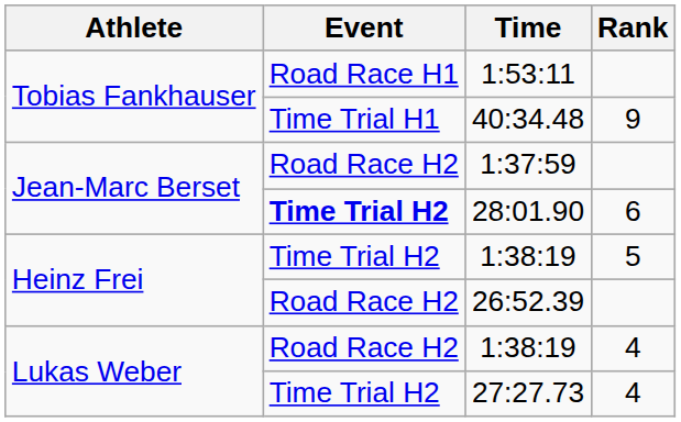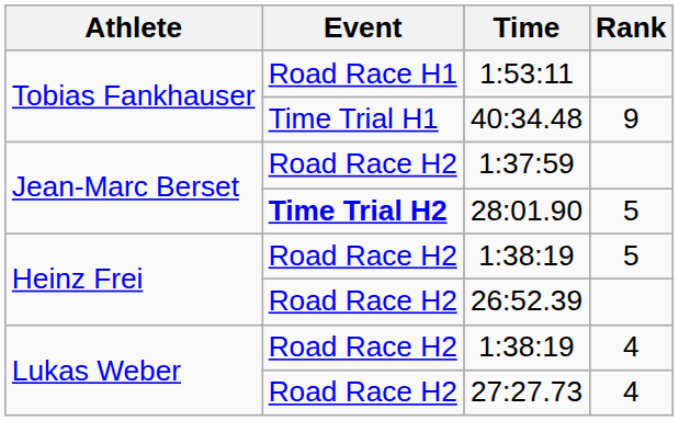28:01.90 | Rank: 6 -> 5
Heinz Frei / 1:38:19 | Event: Time Trial H2 -> Road Race H2
27:27.73 | Event: Time Trial H2 -> Road Race H2
